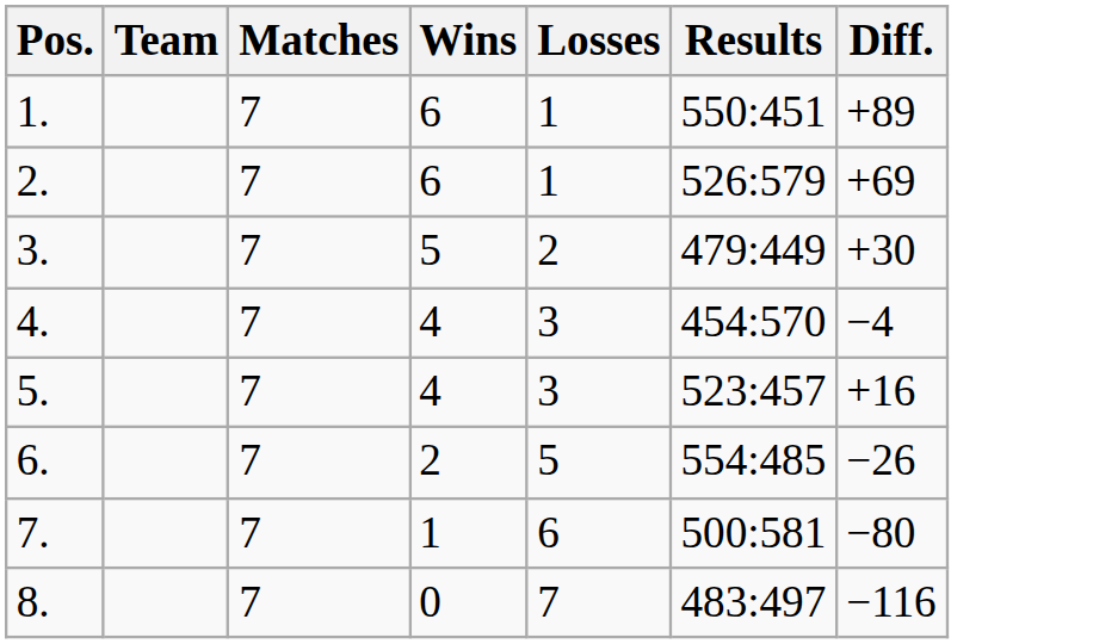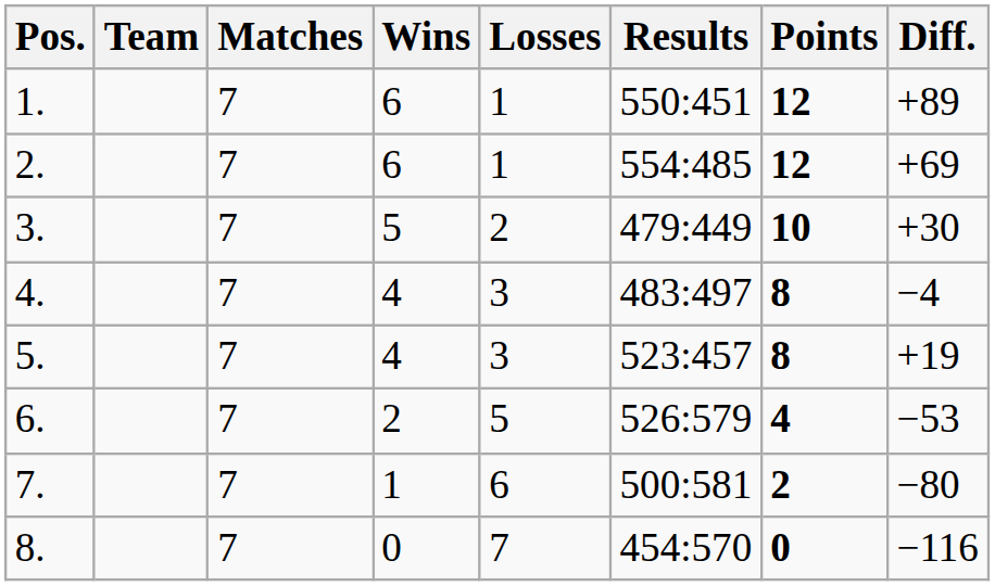+ column: Points | 12 | 12 | 10 | 8 | 8 | 4 | 2 | 0
2. | Results: 526:579 -> 554:485
4. | Results: 454:570 -> 483:497
5. | Diff.: +16 -> +19
6. | Results: 554:485 -> 526:579
6. | Diff.: −26 -> −53
8. | Results: 483:497 -> 454:570
